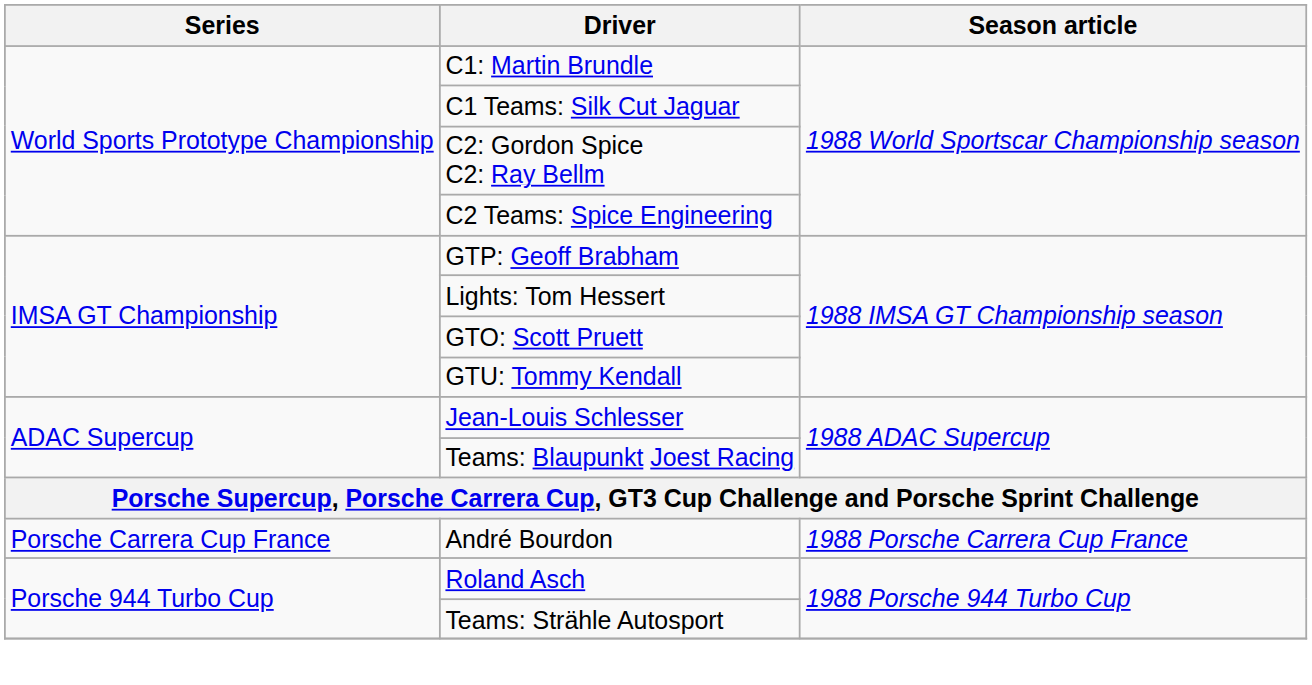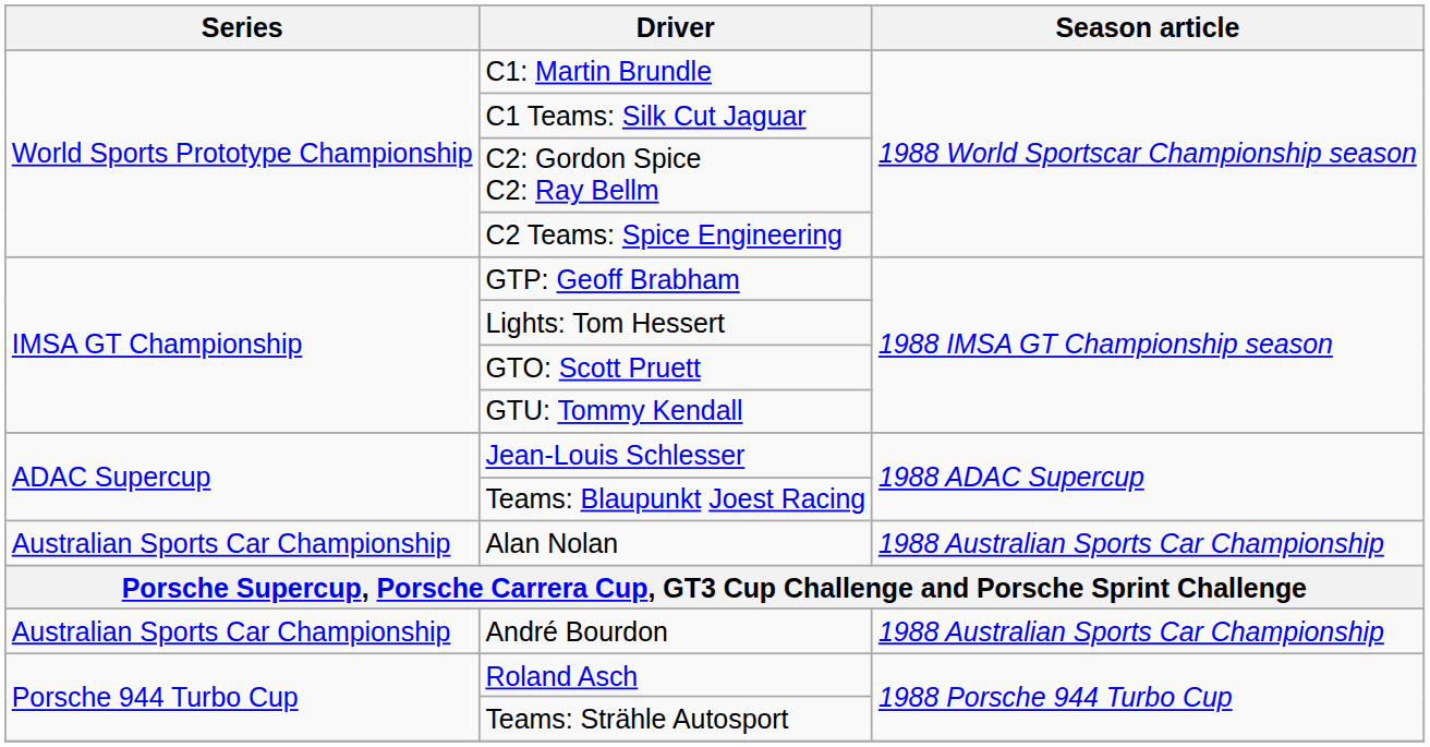+ row: Australian Sports Car Championship | Alan Nolan | 1988 Australian Sports Car Championship
André Bourdon | Series: Porsche Carrera Cup France -> Australian Sports Car Championship
André Bourdon | Season article: 1988 Porsche Carrera Cup France -> 1988 Australian Sports Car Championship
